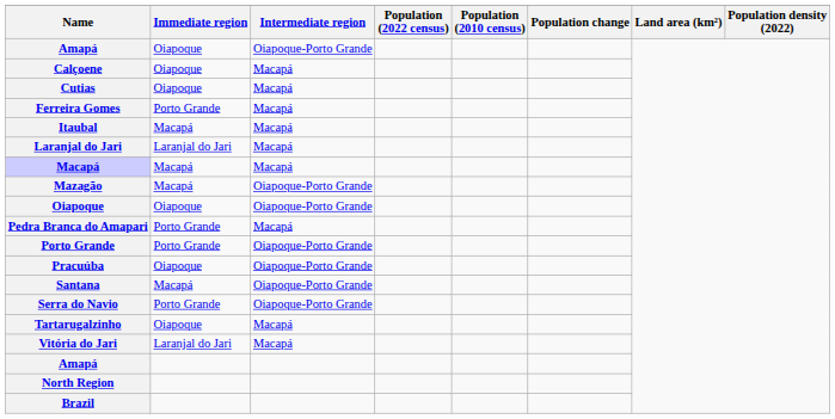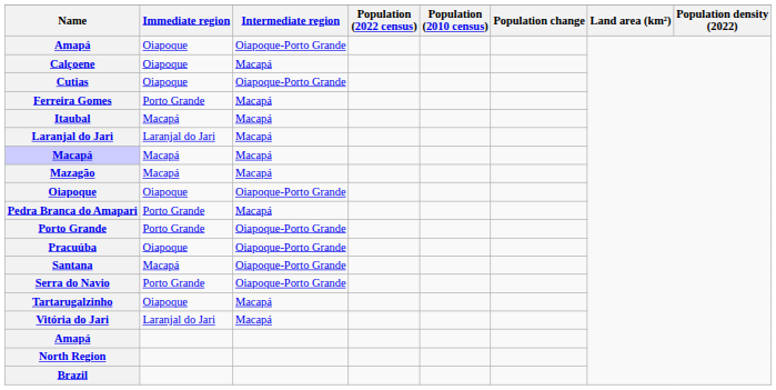Cutias | Intermediate region: Macapá -> Oiapoque-Porto Grande
Mazagão | Intermediate region: Oiapoque-Porto Grande -> Macapá
